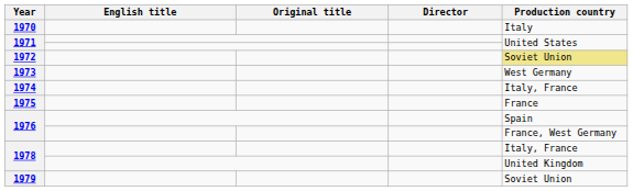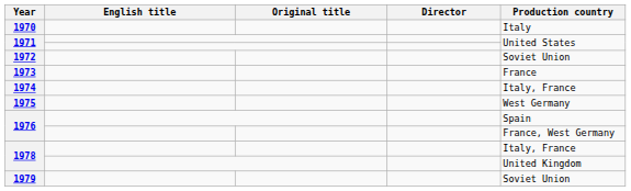1972 | Production country: khaki background -> no background
1973 | Production country: West Germany -> France
1975 | Production country: France -> West Germany
